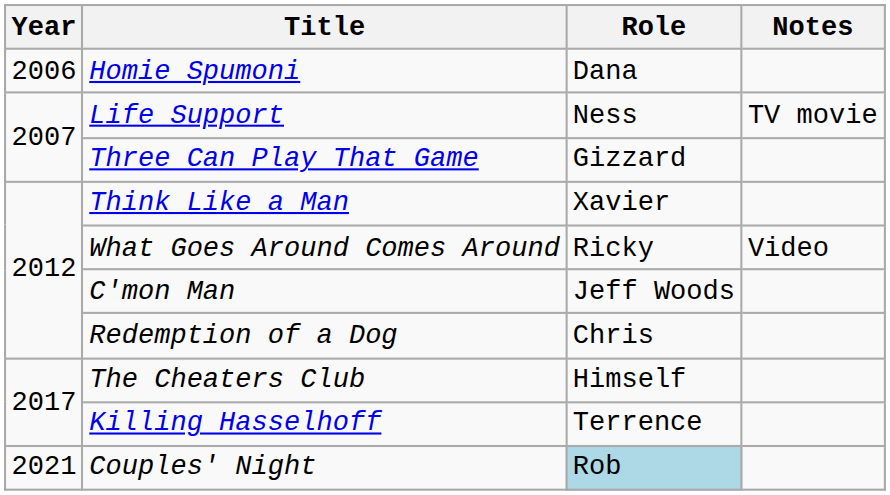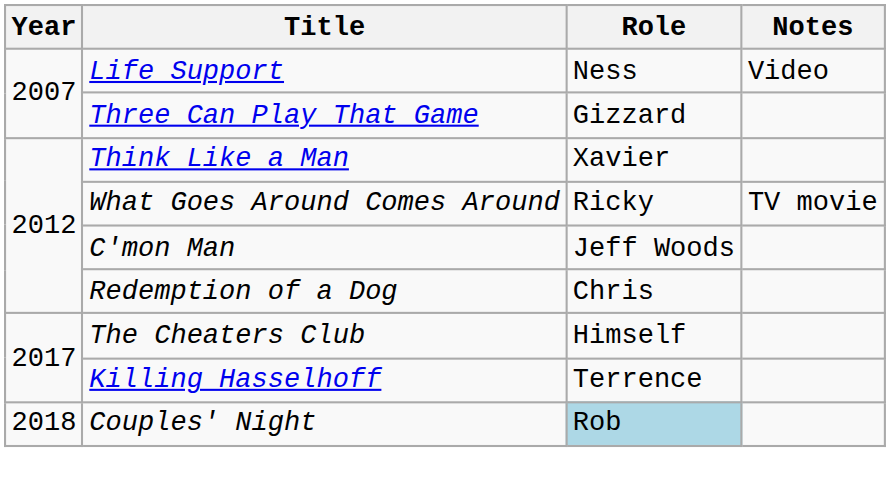- row: 2006 | Homie Spumoni | Dana
Life Support | Notes: TV movie -> Video
What Goes Around Comes Around | Notes: Video -> TV movie
Couples' Night | Year: 2021 -> 2018
